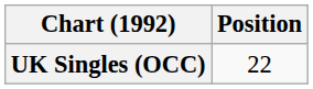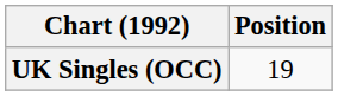UK Singles (OCC) | Position: 22 -> 19
